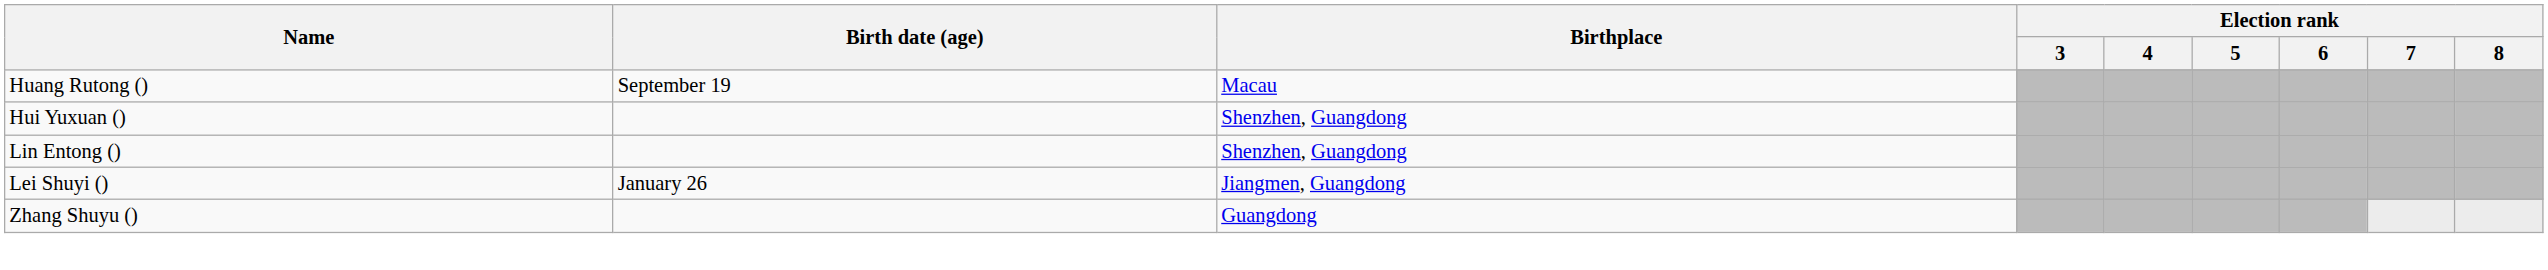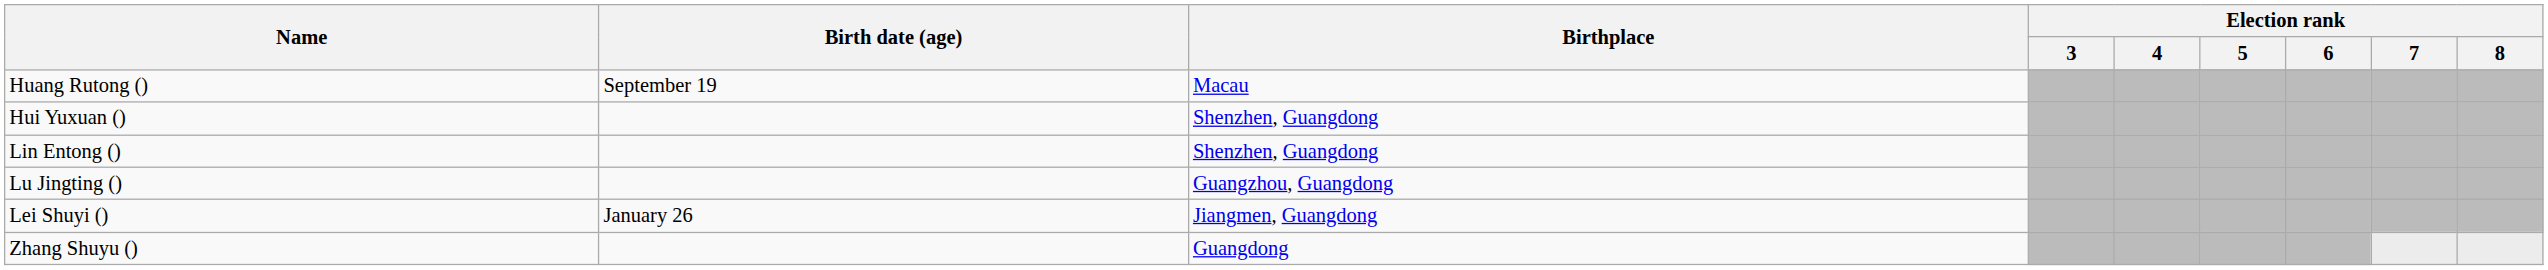+ row: Lu Jingting () | Guangzhou, Guangdong
